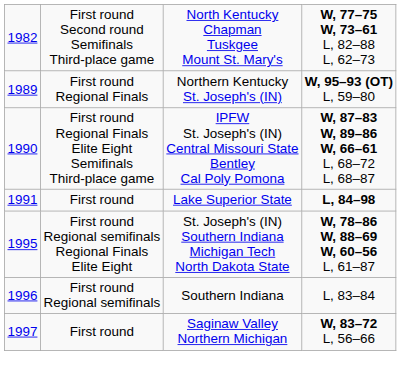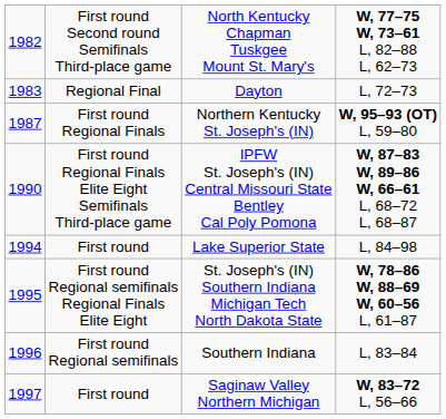+ row: 1983 | Regional Final | Dayton | L, 72–73
Northern Kentucky St. Joseph's (IN) | column 1: 1989 -> 1987
Lake Superior State | column 1: 1991 -> 1994
Lake Superior State | column 4: bold -> normal
